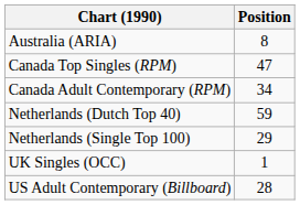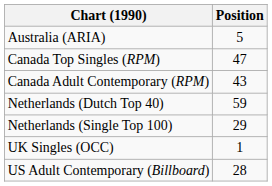Australia (ARIA) | Position: 8 -> 5
Canada Adult Contemporary (RPM) | Position: 34 -> 43
